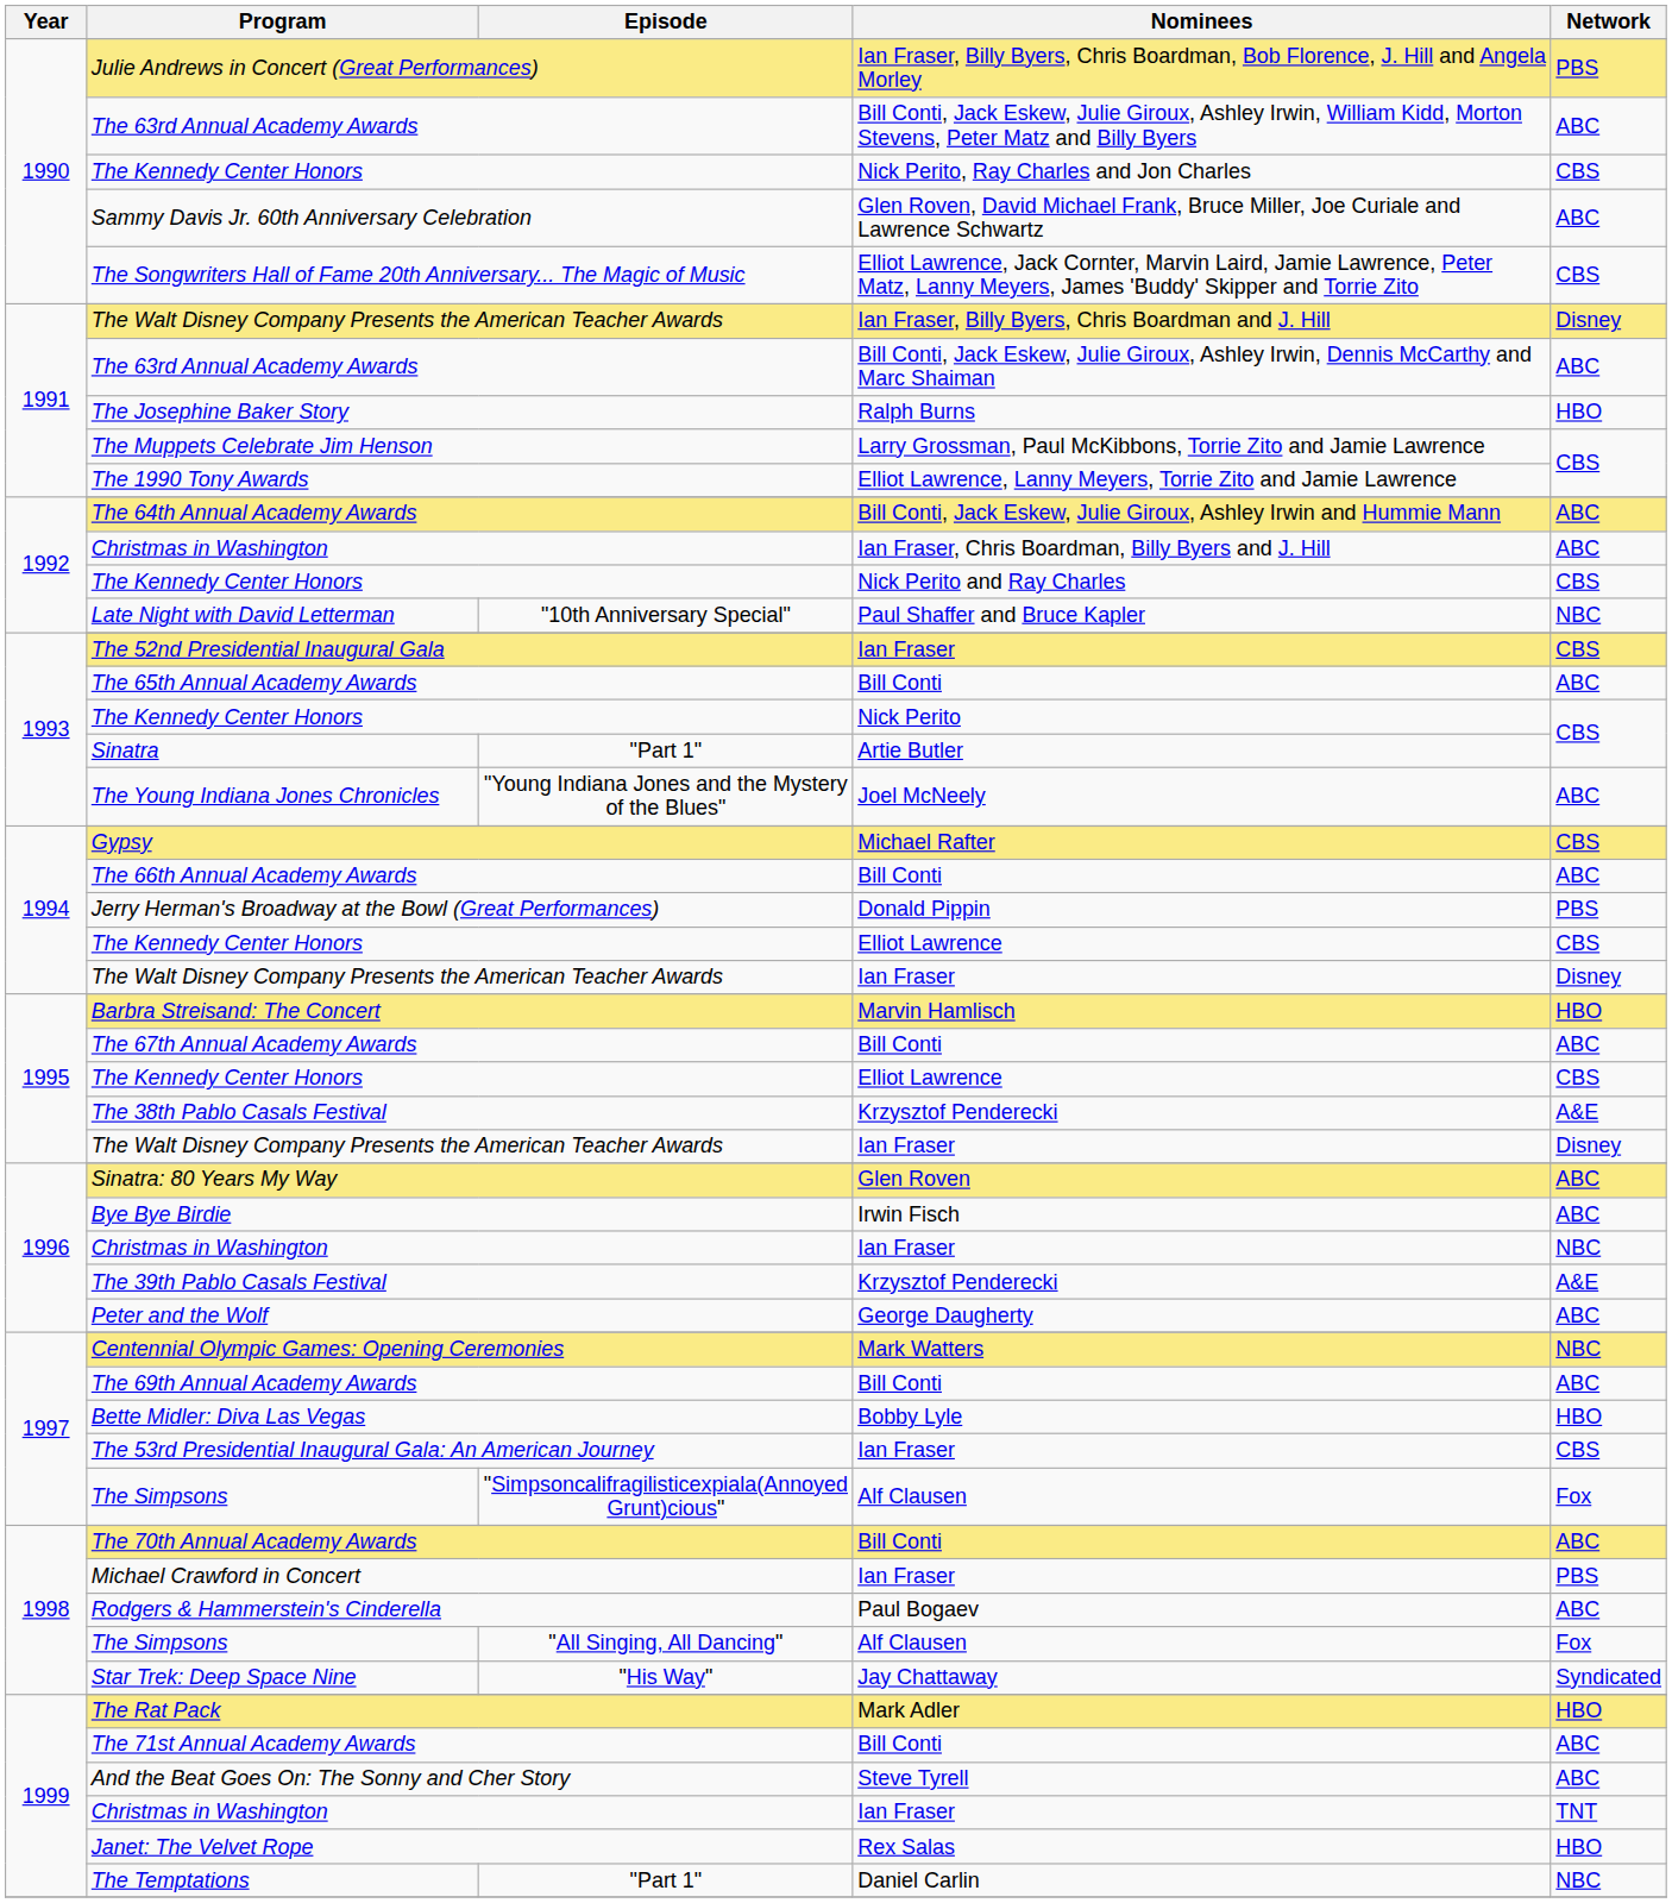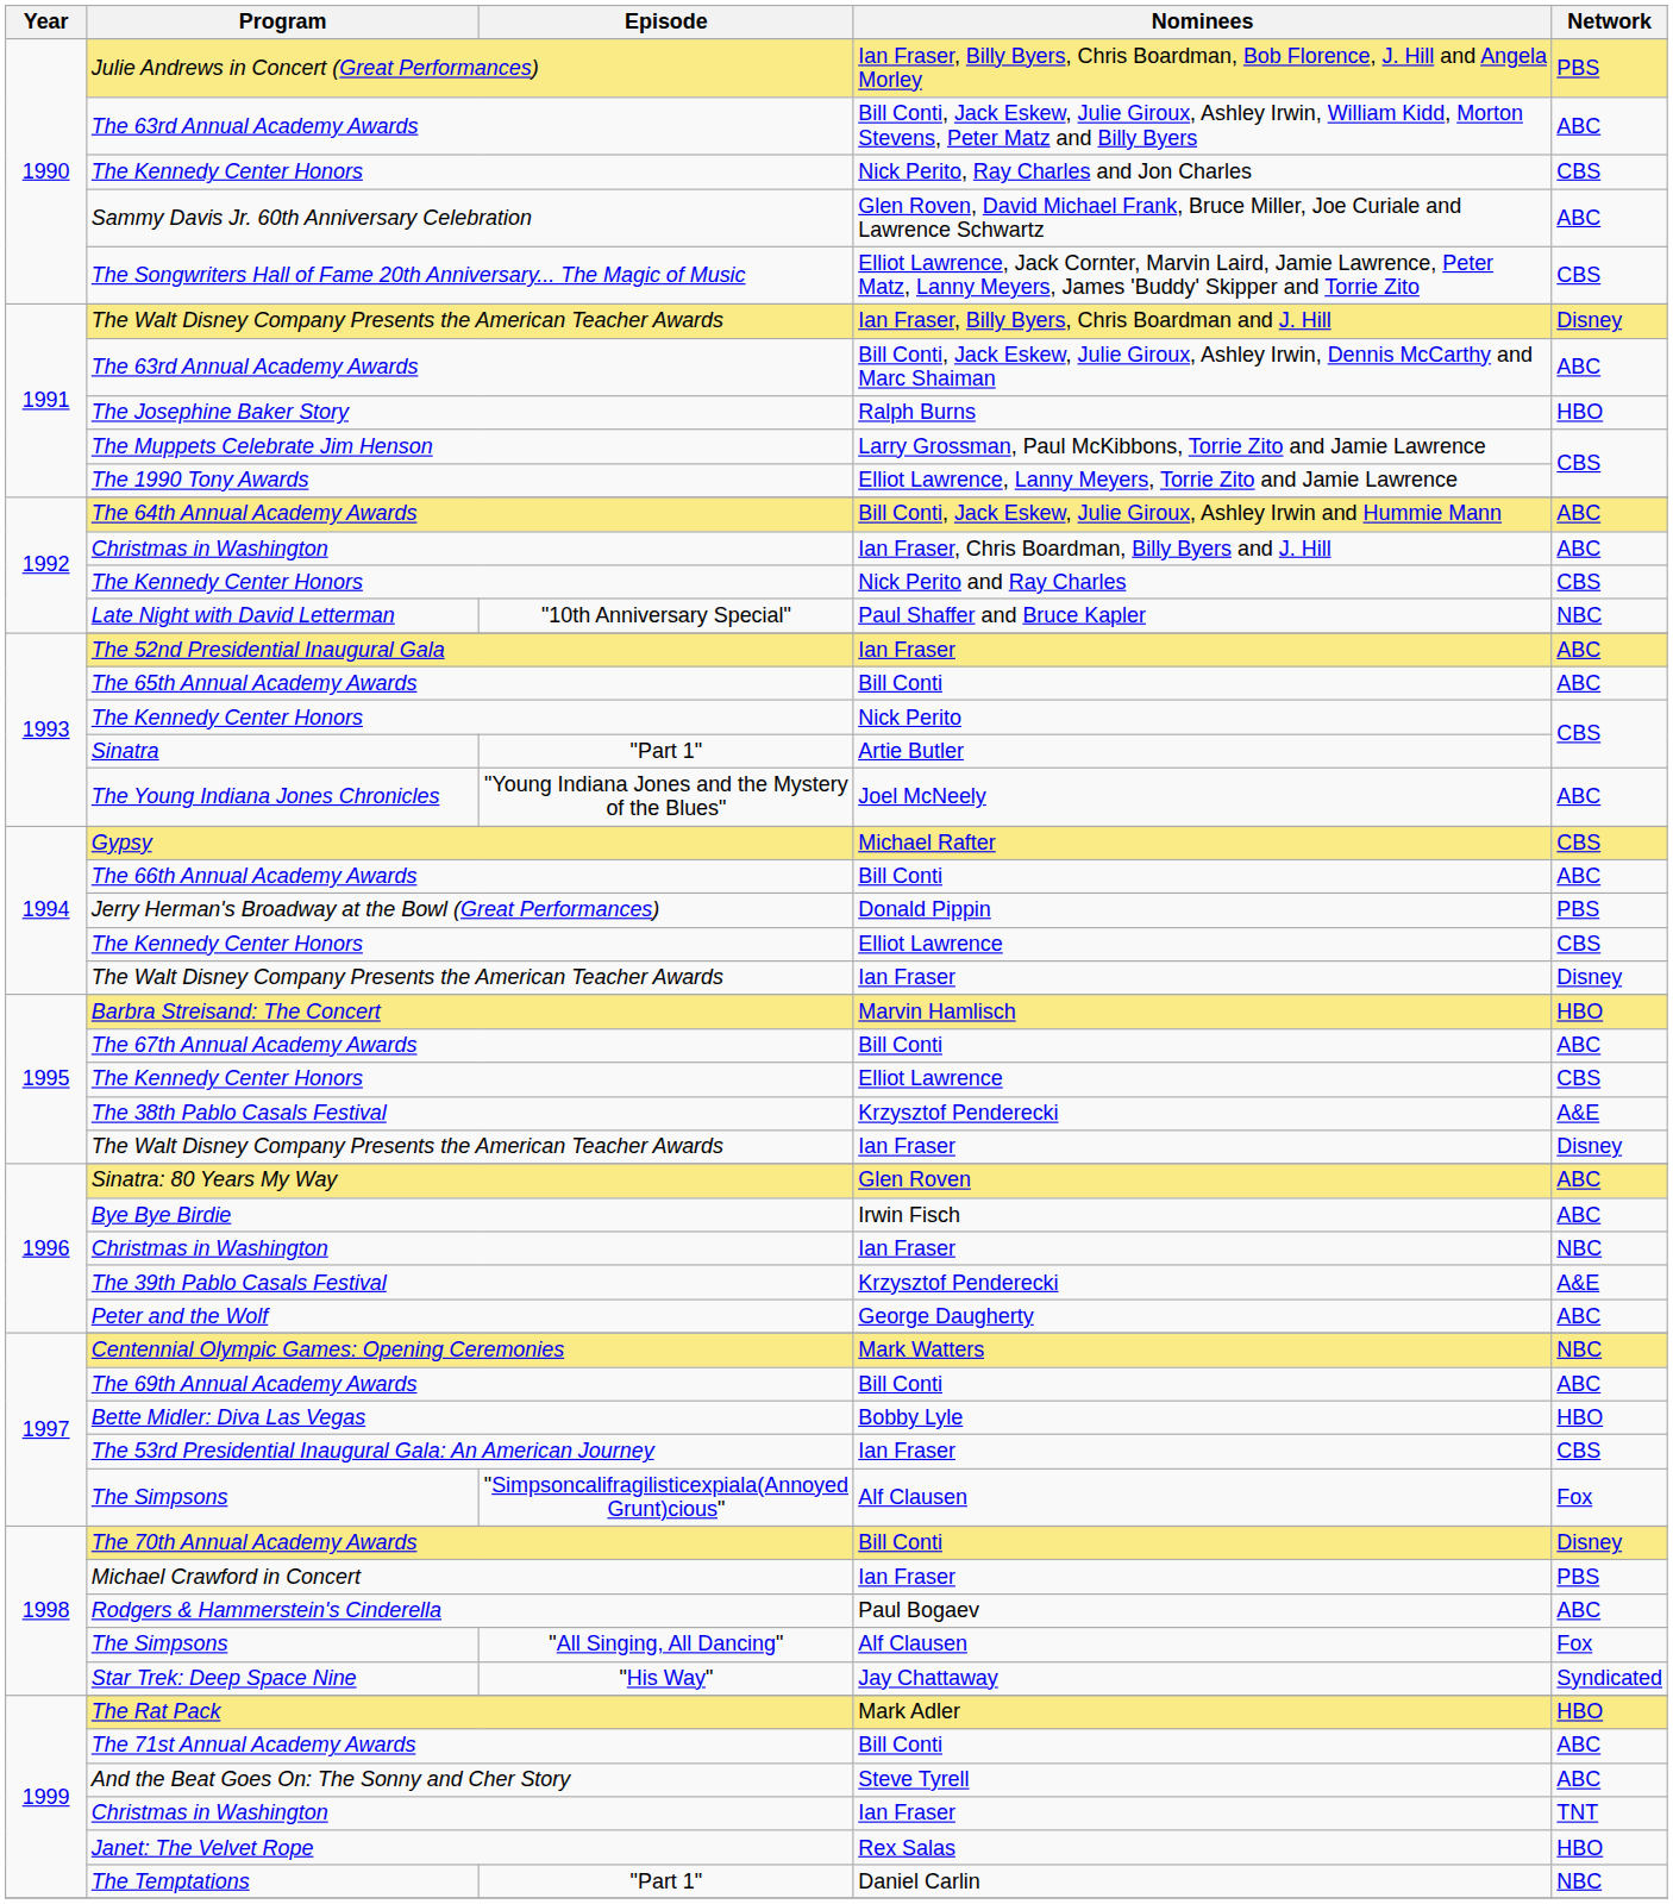The 52nd Presidential Inaugural Gala | Network: CBS -> ABC
The 70th Annual Academy Awards | Network: ABC -> Disney
